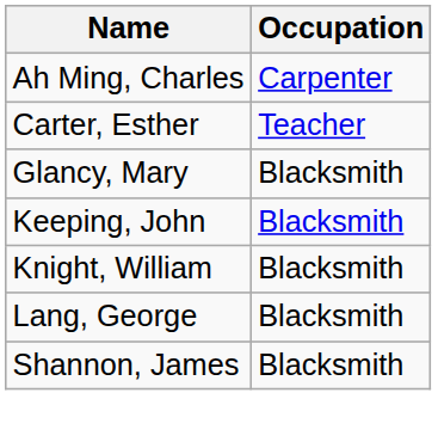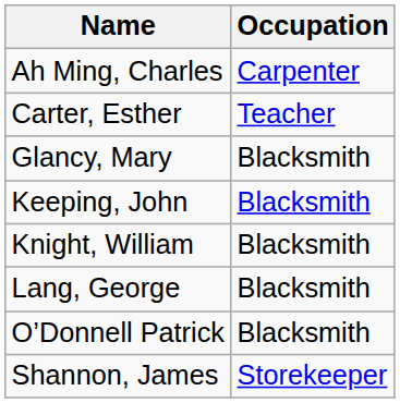+ row: O’Donnell Patrick | Blacksmith
Shannon, James | Occupation: Blacksmith -> Storekeeper
